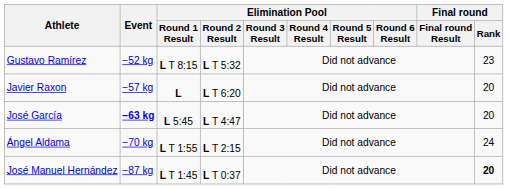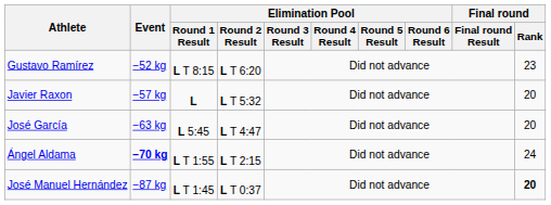Gustavo Ramírez | Elimination Pool / Round 2 Result: L T 5:32 -> L T 6:20
Javier Raxon | Elimination Pool / Round 2 Result: L T 6:20 -> L T 5:32
José García | Event: bold -> normal
Ángel Aldama | Event: normal -> bold
